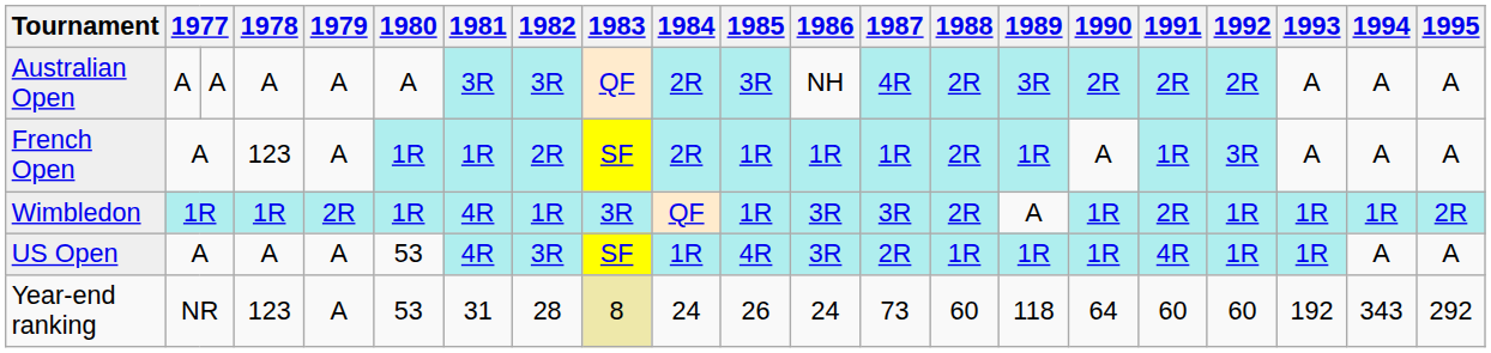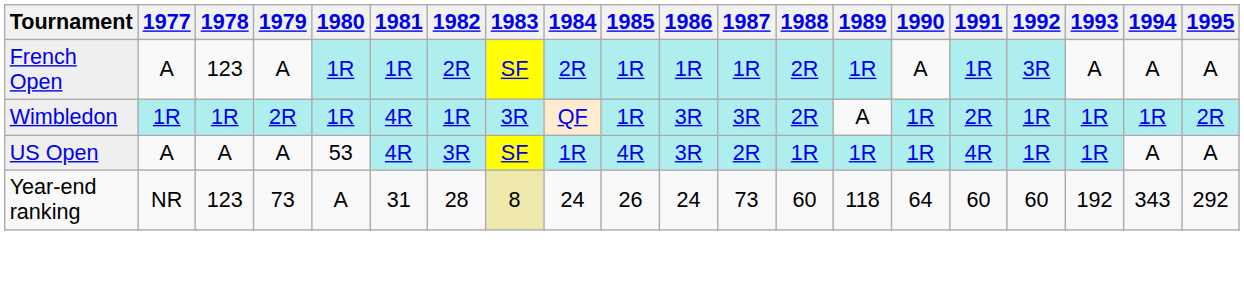- row: Australian Open | A | A | A | A | A | 3R | 3R | QF | 2R | 3R | NH | 4R | 2R | 3R | 2R | 2R | 2R | A | A | A
Year-end ranking | 1979: A -> 73
Year-end ranking | 1980: 53 -> A
